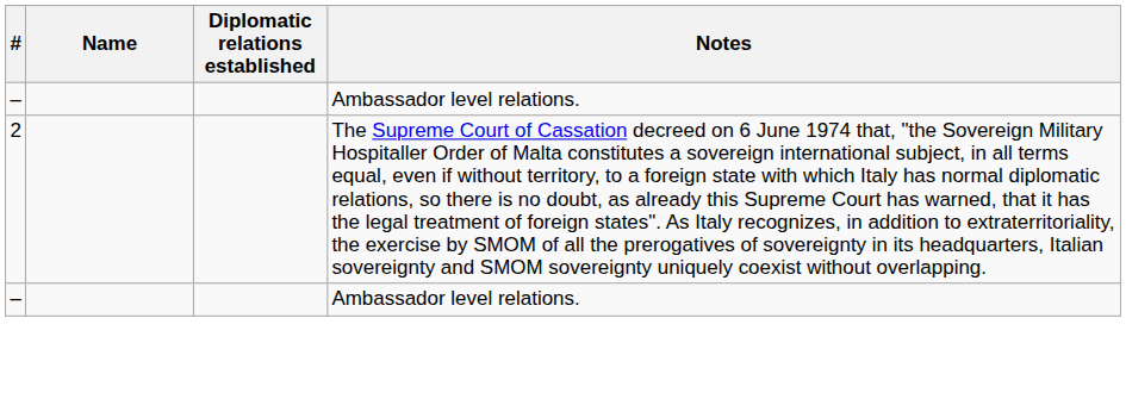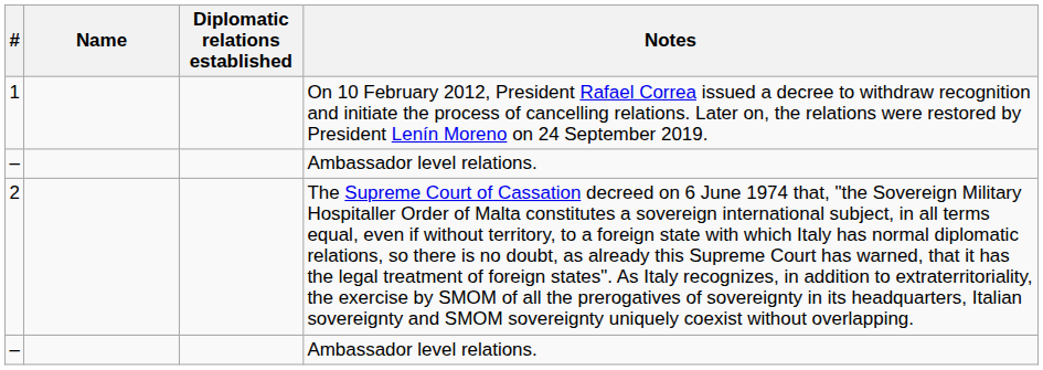+ row: 1 | On 10 February 2012, President Rafael Correa issued a decree to withdraw recognition and initiate the process of cancelling relations. Later on, the relations were restored by President Lenín Moreno on 24 September 2019.
